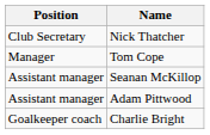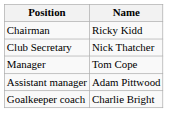+ row: Chairman | Ricky Kidd
- row: Assistant manager | Seanan McKillop
